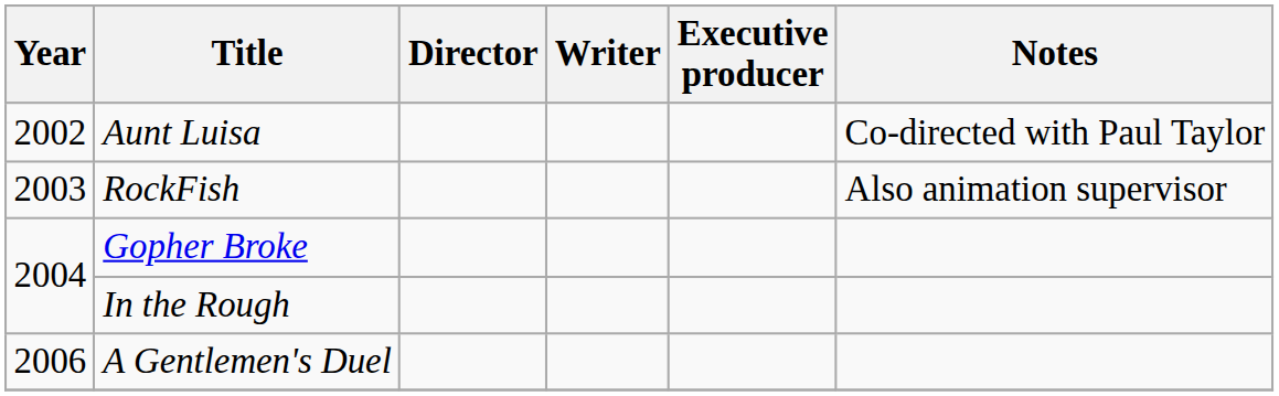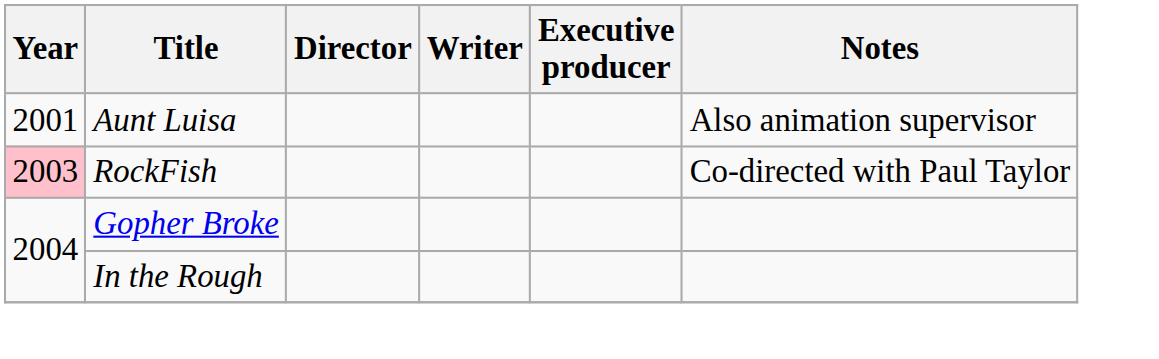Aunt Luisa | Year: 2002 -> 2001
Aunt Luisa | Notes: Co-directed with Paul Taylor -> Also animation supervisor
RockFish | Year: no background -> pink background
RockFish | Notes: Also animation supervisor -> Co-directed with Paul Taylor
- row: 2006 | A Gentlemen's Duel
